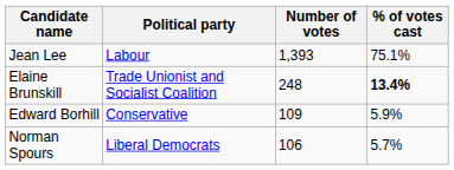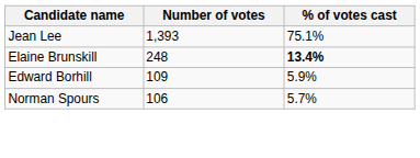- column: Political party | Labour | Trade Unionist and Socialist Coalition | Conservative | Liberal Democrats
